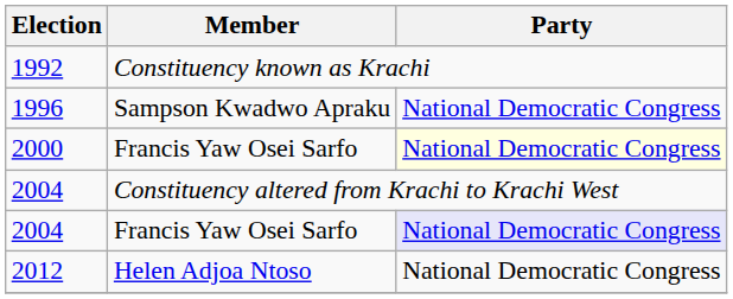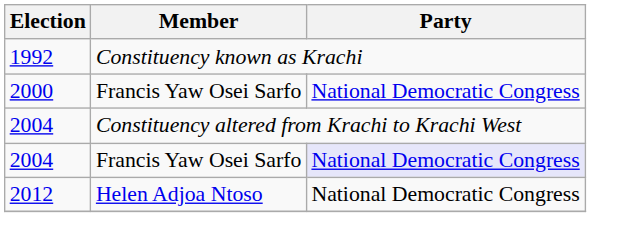- row: 1996 | Sampson Kwadwo Apraku | National Democratic Congress
2000 | Party: lightyellow background -> no background
